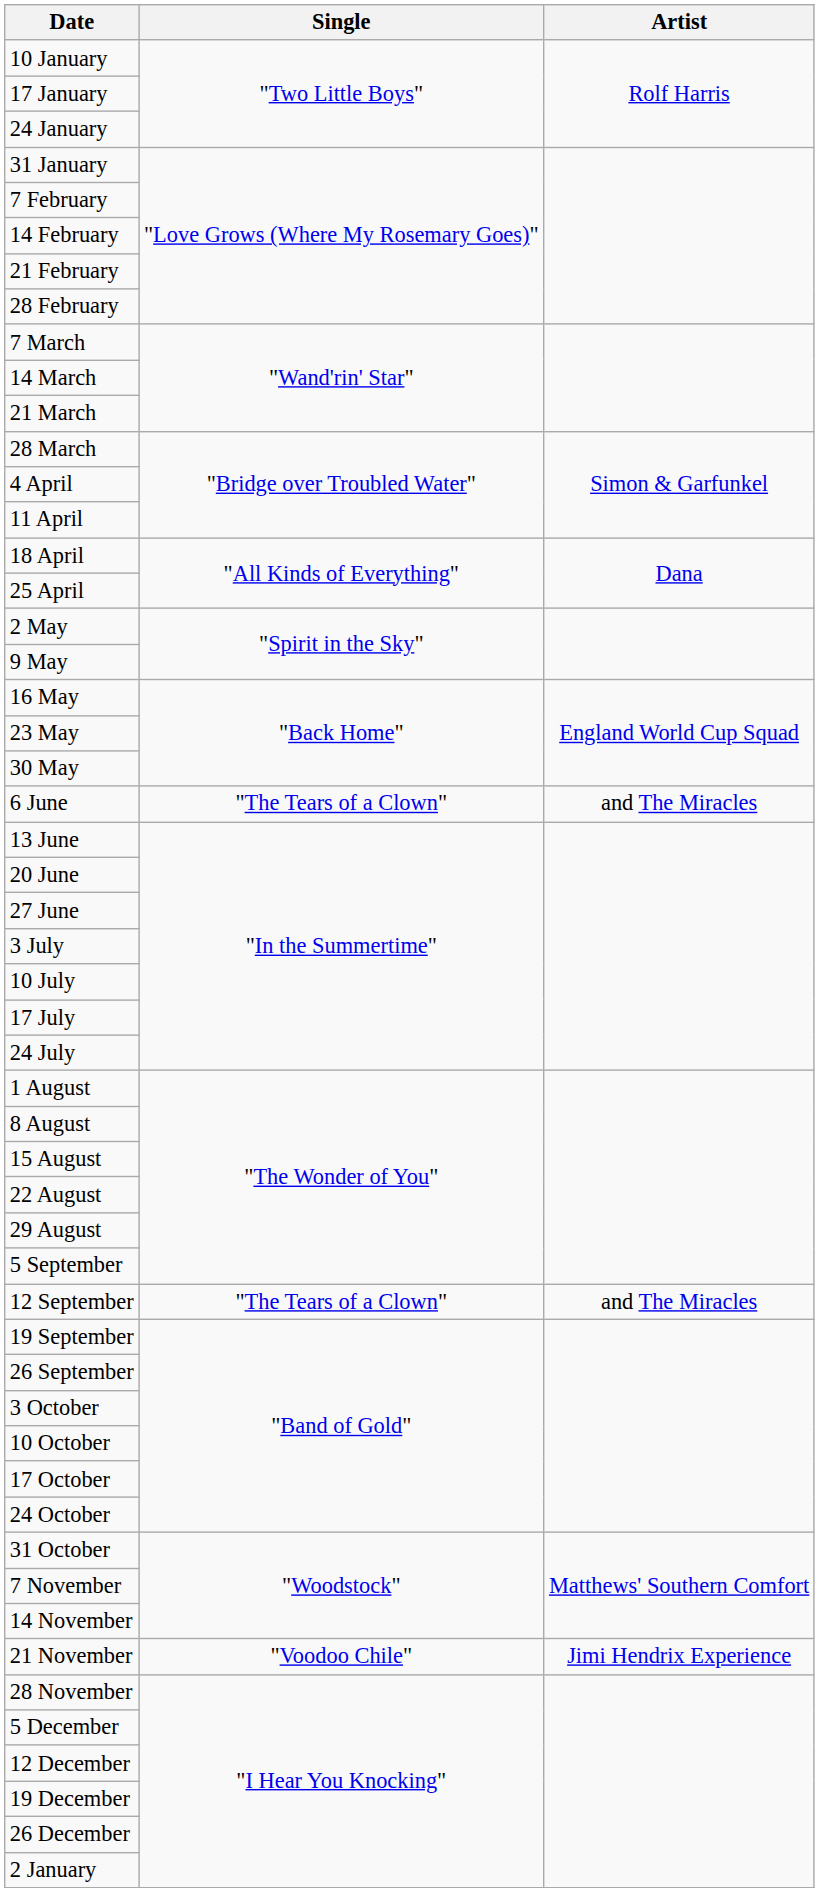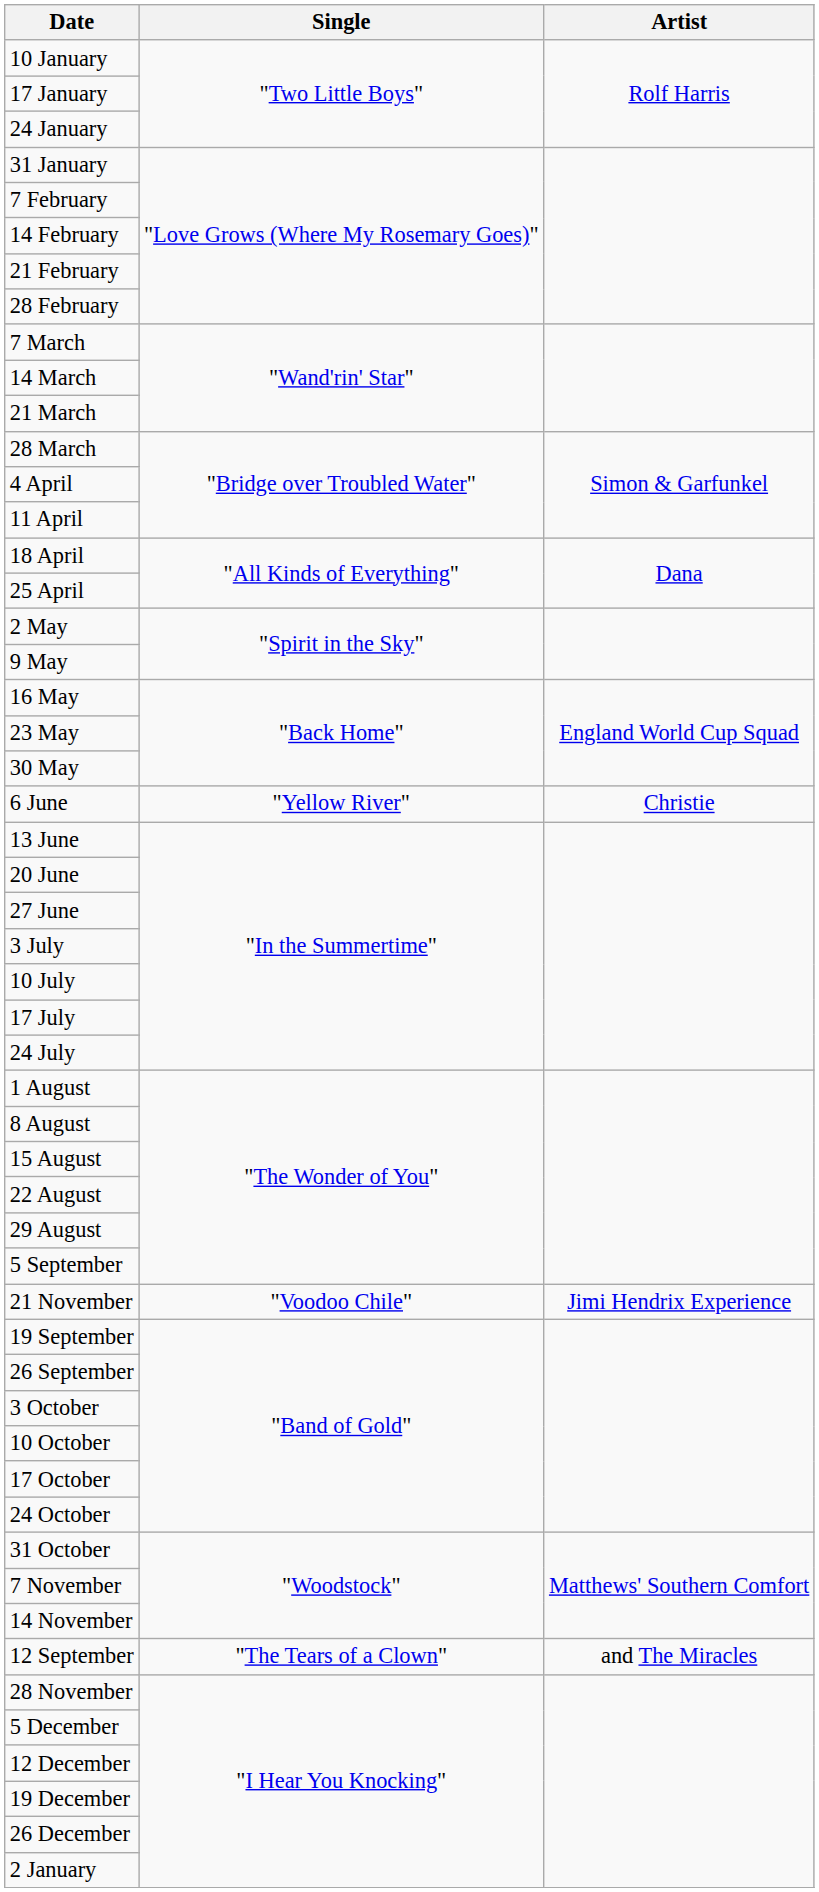6 June | Single: "The Tears of a Clown" -> "Yellow River"
6 June | Artist: and The Miracles -> Christie
rows swapped: 12 September <-> 21 November
